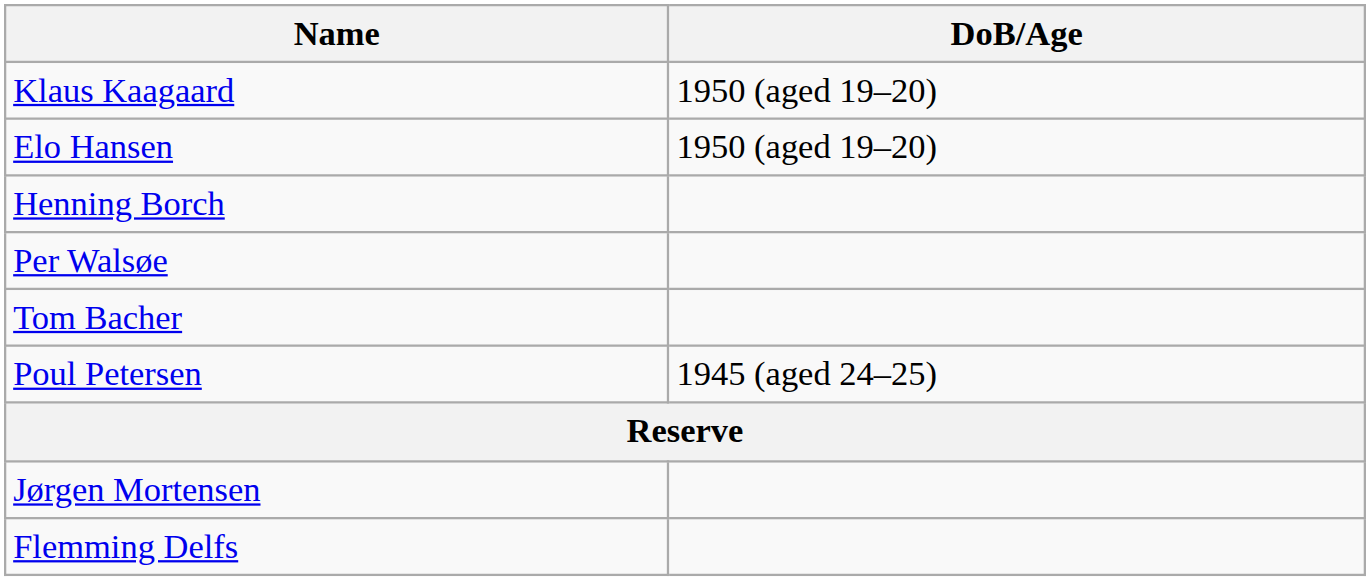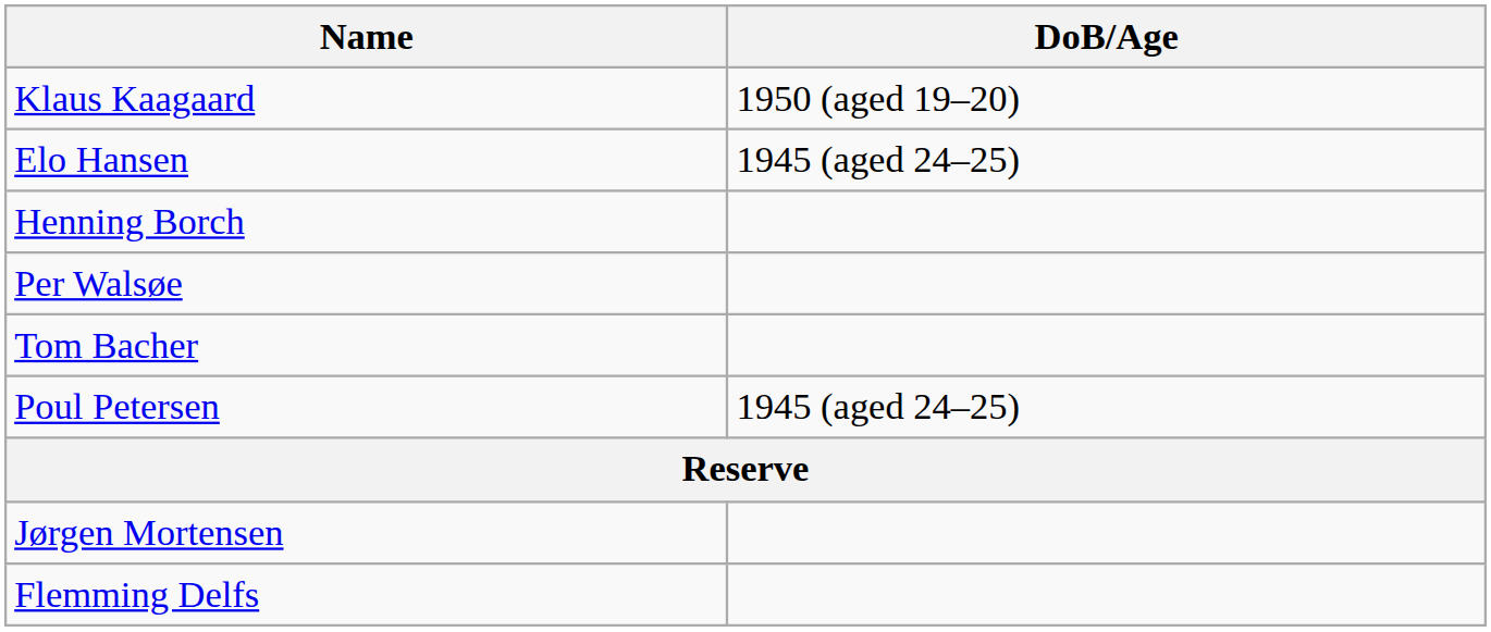Elo Hansen | DoB/Age: 1950 (aged 19–20) -> 1945 (aged 24–25)
